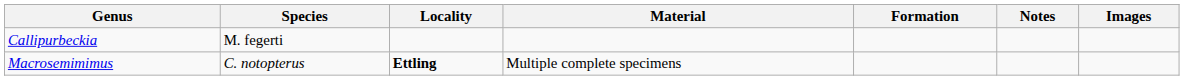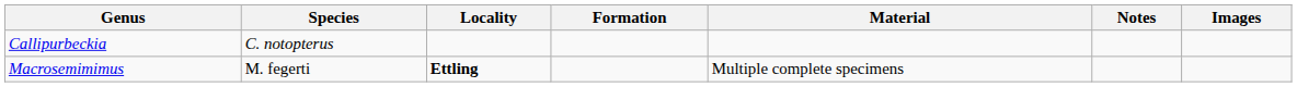columns swapped: Formation <-> Material
Callipurbeckia | Species: M. fegerti -> C. notopterus
Macrosemimimus | Species: C. notopterus -> M. fegerti
